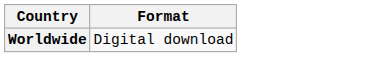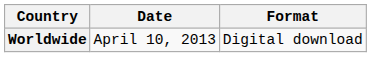+ column: Date | April 10, 2013
